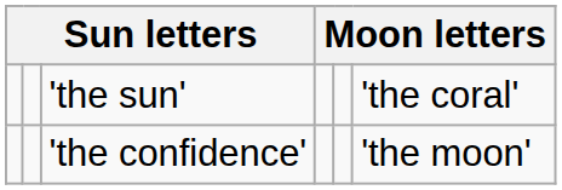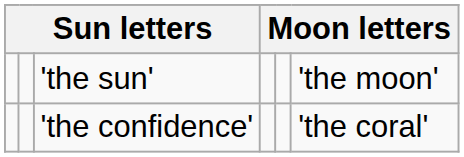'the sun' | column 6: 'the coral' -> 'the moon'
'the confidence' | column 6: 'the moon' -> 'the coral'
